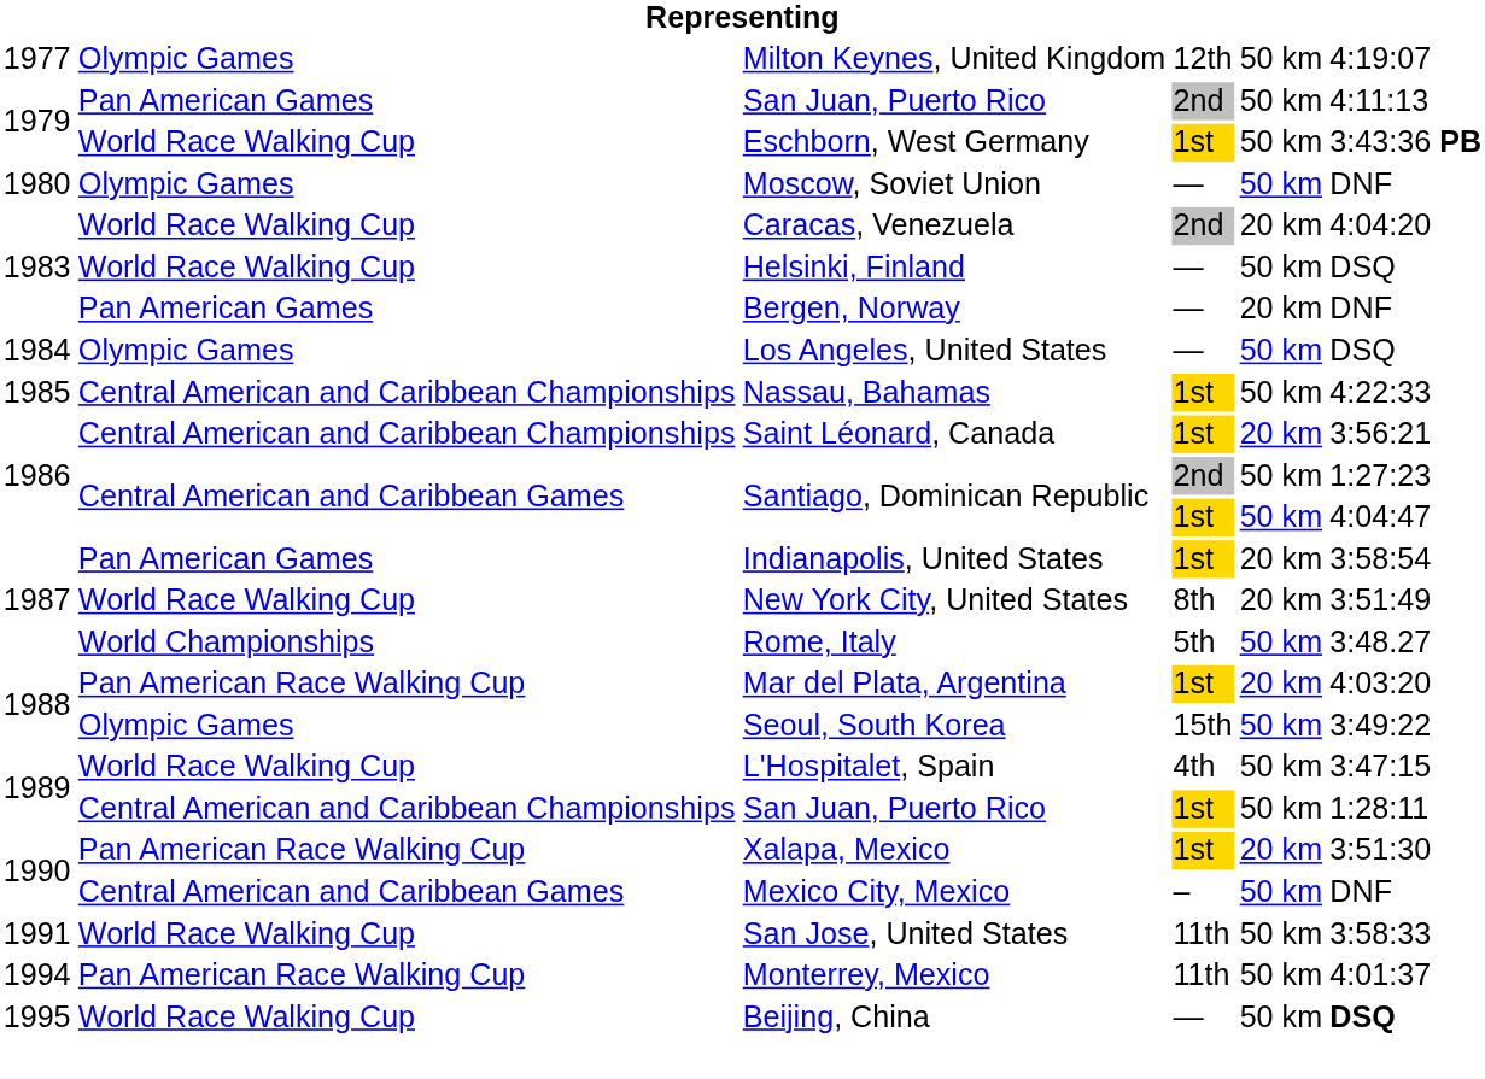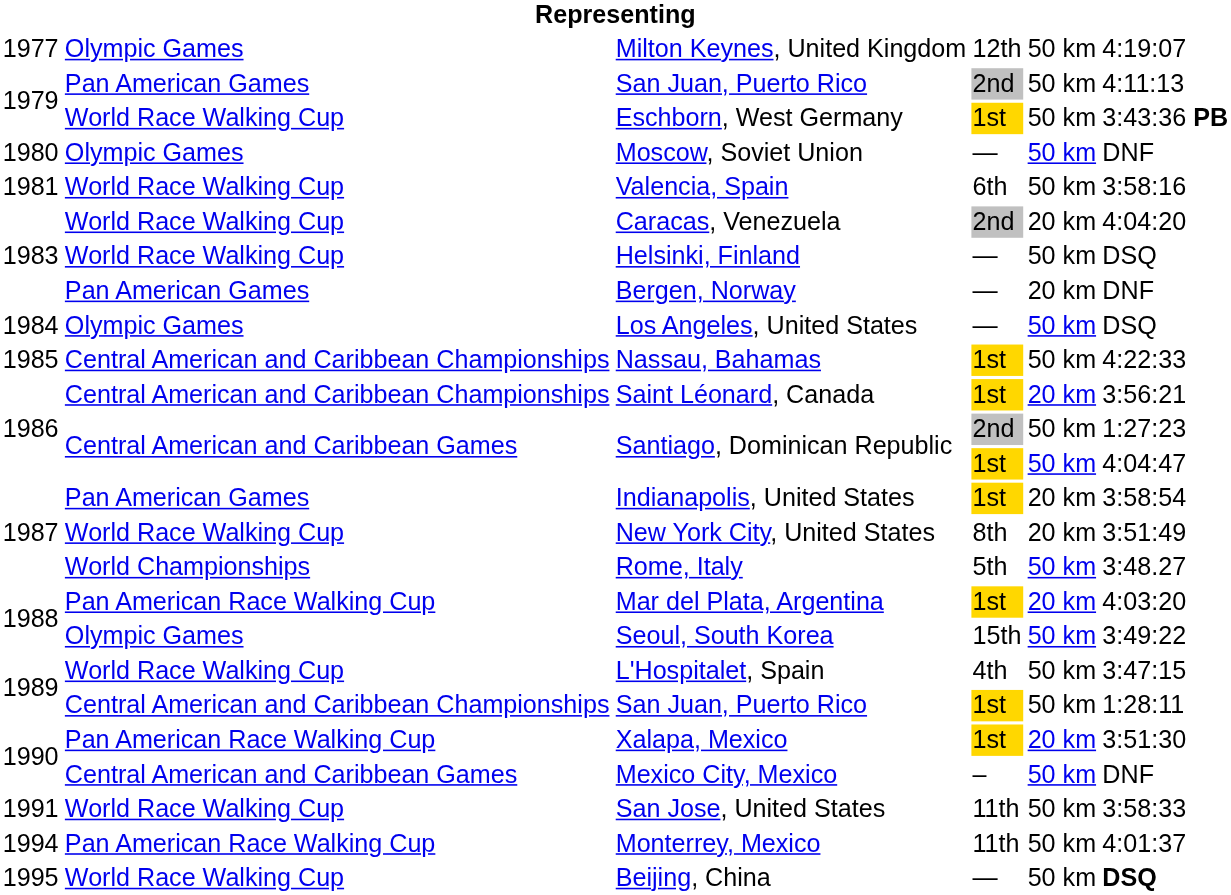+ row: 1981 | World Race Walking Cup | Valencia, Spain | 6th | 50 km | 3:58:16
